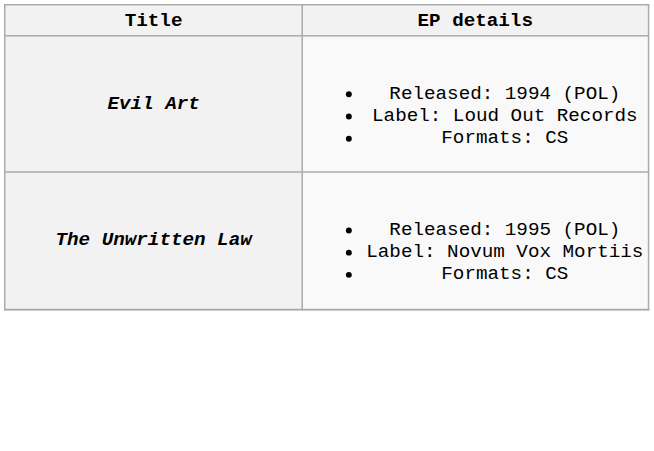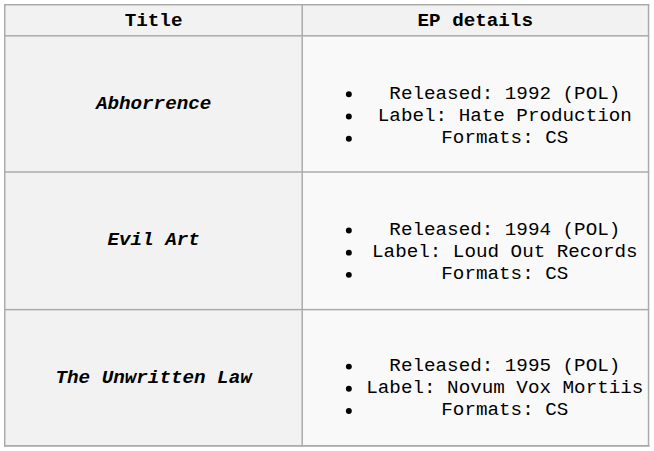+ row: Abhorrence | Released: 1992 (POL) Label: Hate Production Formats: CS
